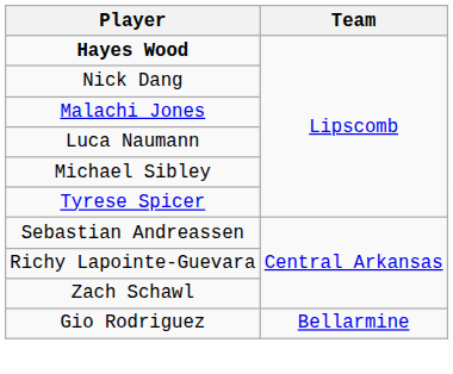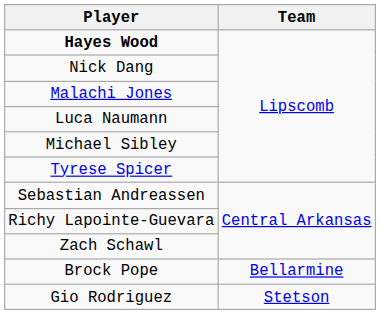+ row: Brock Pope | Bellarmine
Gio Rodriguez | Team: Bellarmine -> Stetson
